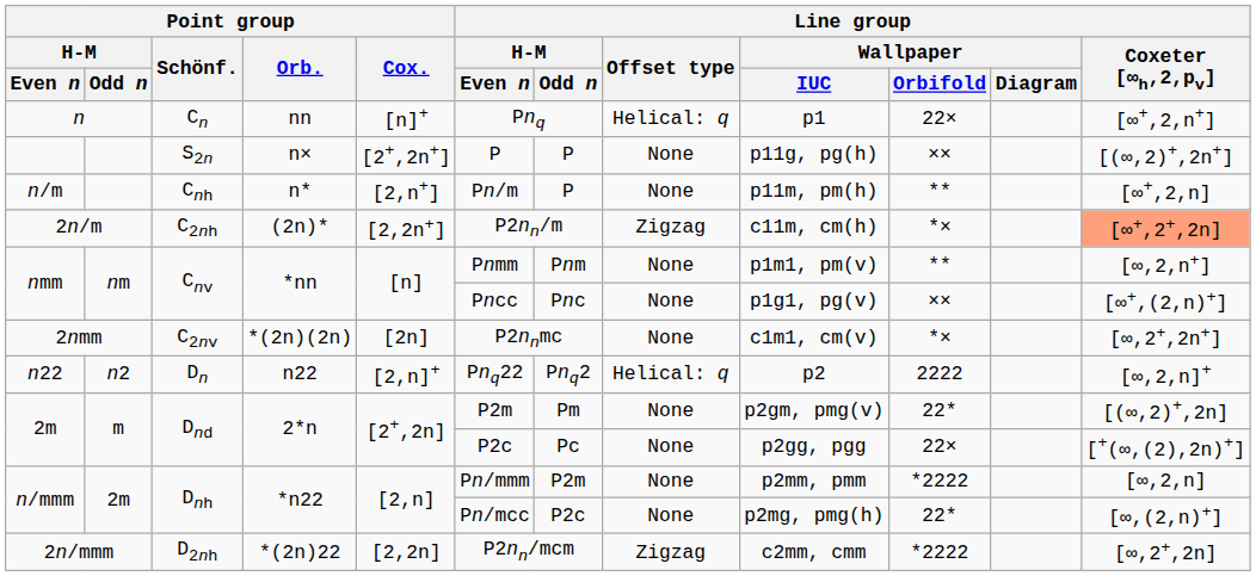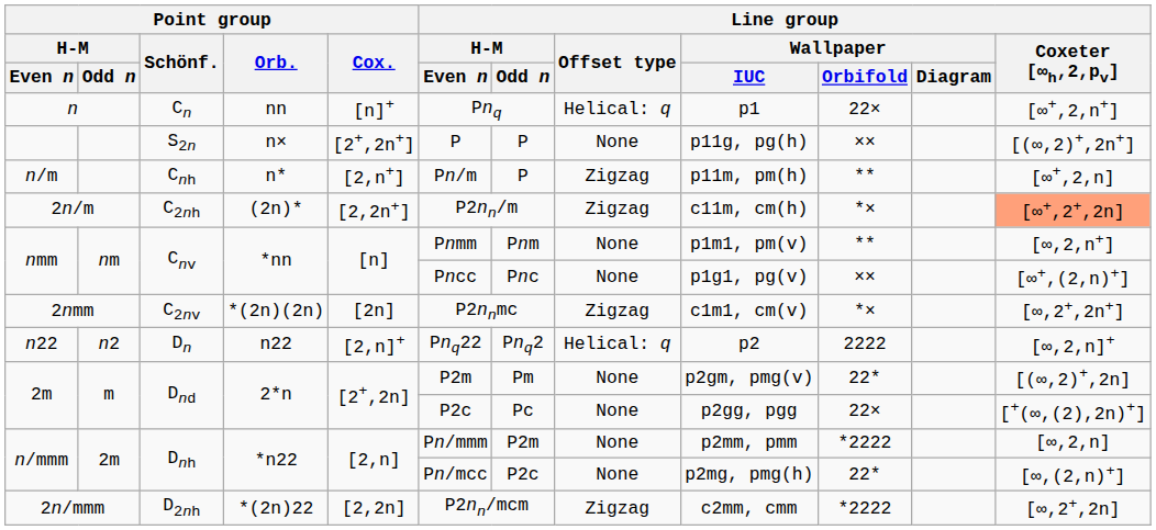n/m | Line group / Offset type: None -> Zigzag
2nmm | Line group / Offset type: None -> Zigzag
